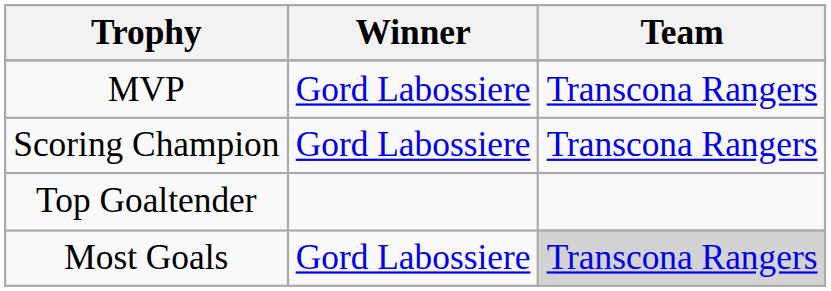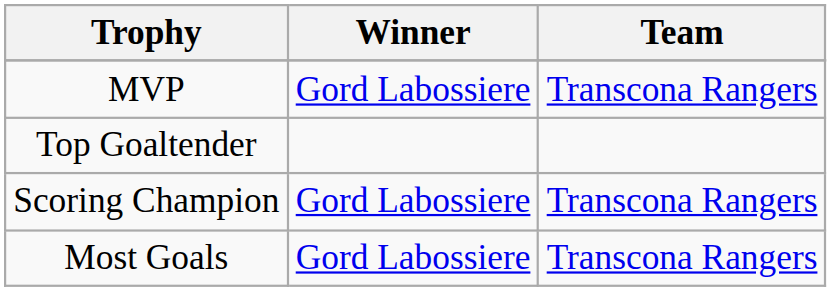rows swapped: Top Goaltender <-> Scoring Champion
Most Goals | Team: lightgrey background -> no background
